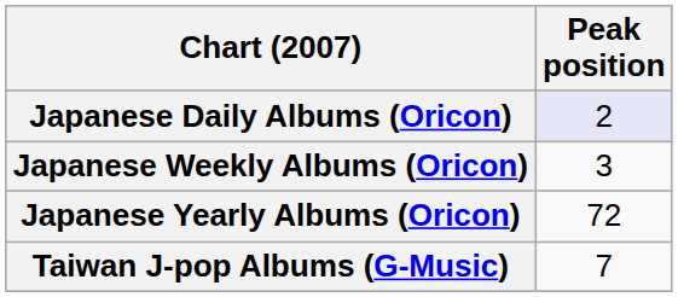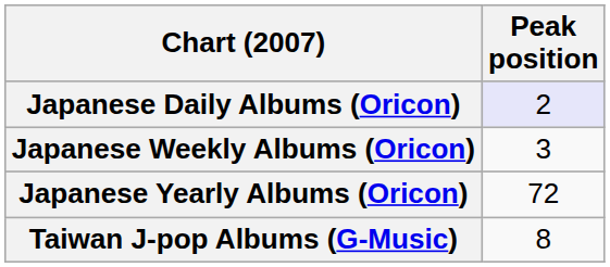Taiwan J-pop Albums (G-Music) | Peak position: 7 -> 8
